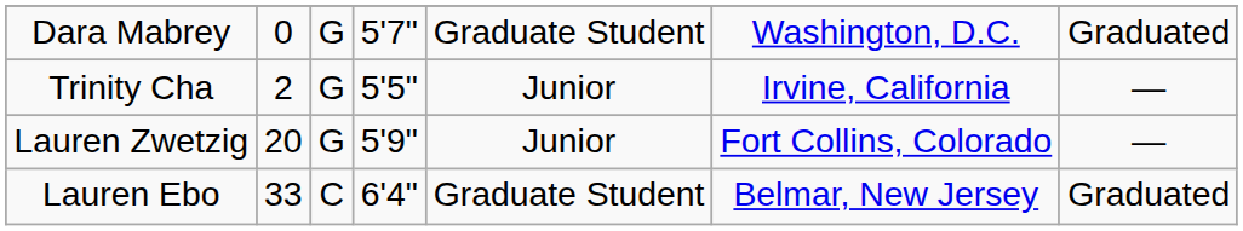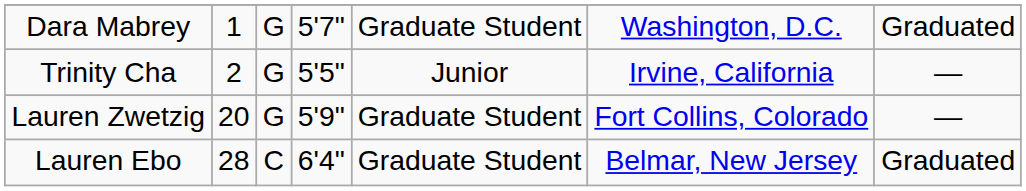Dara Mabrey | column 2: 0 -> 1
Lauren Zwetzig | column 5: Junior -> Graduate Student
Lauren Ebo | column 2: 33 -> 28
